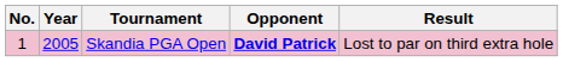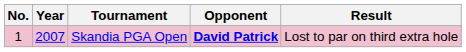Skandia PGA Open | Year: 2005 -> 2007
